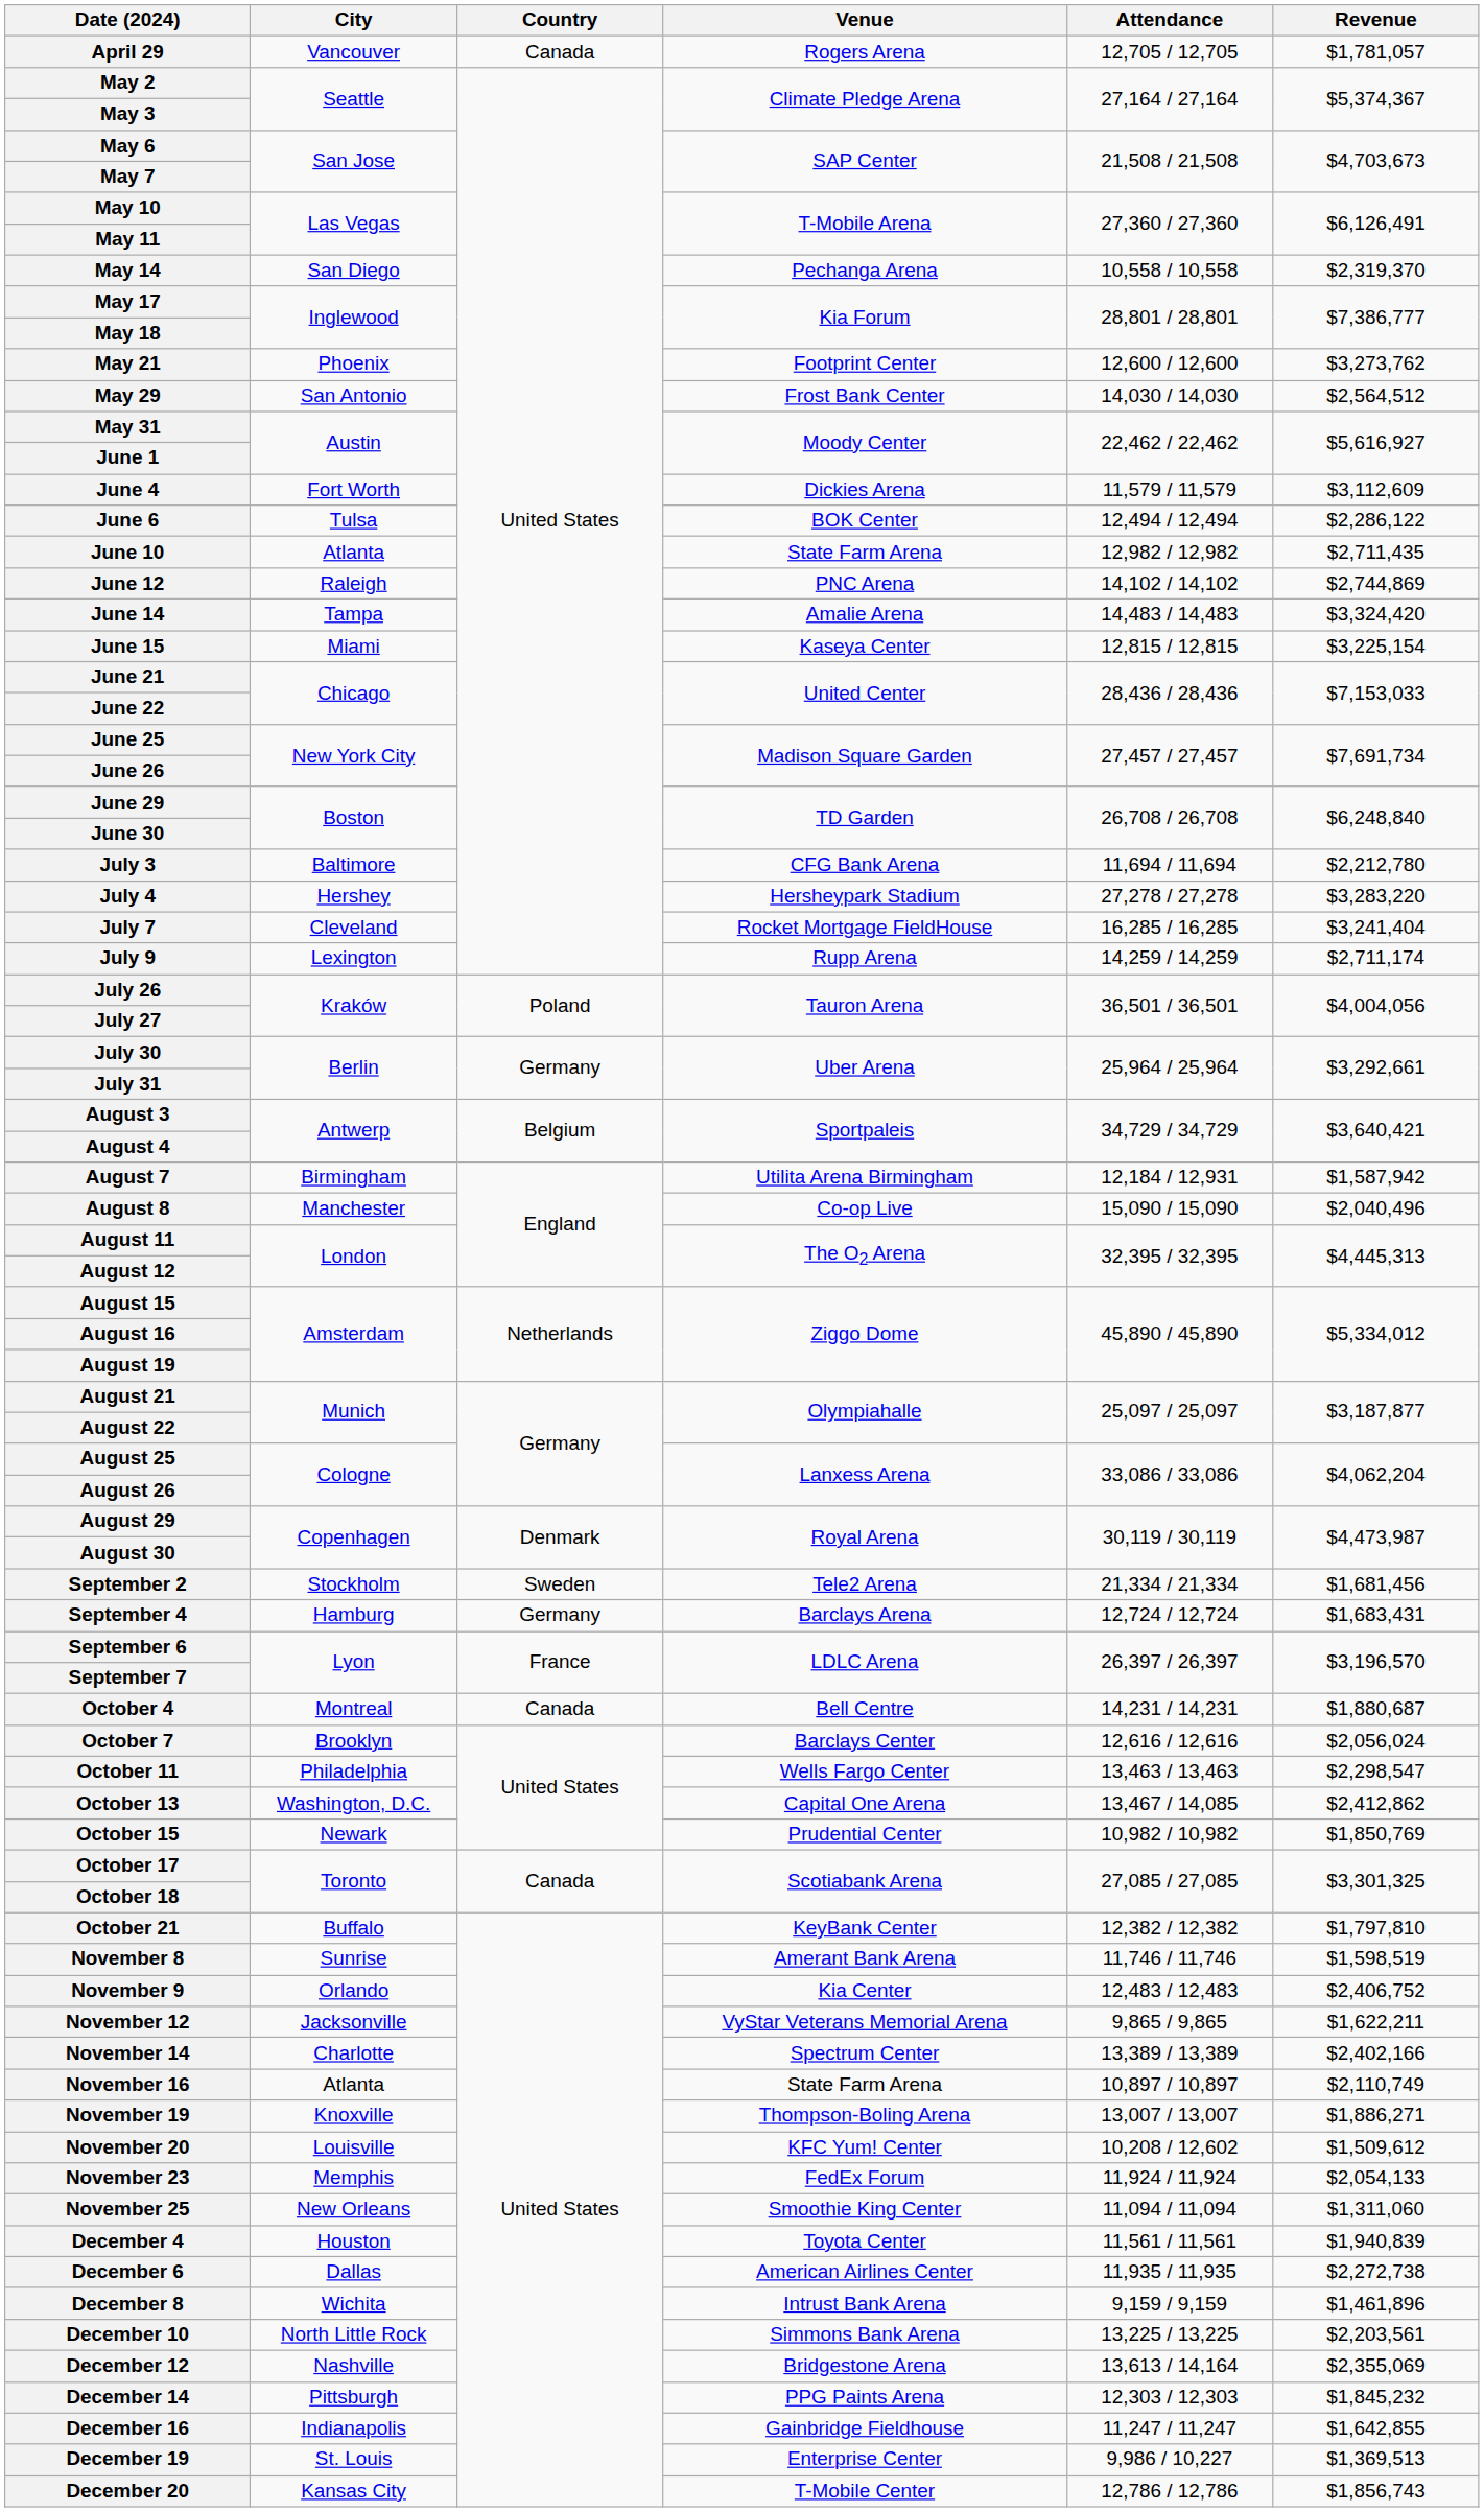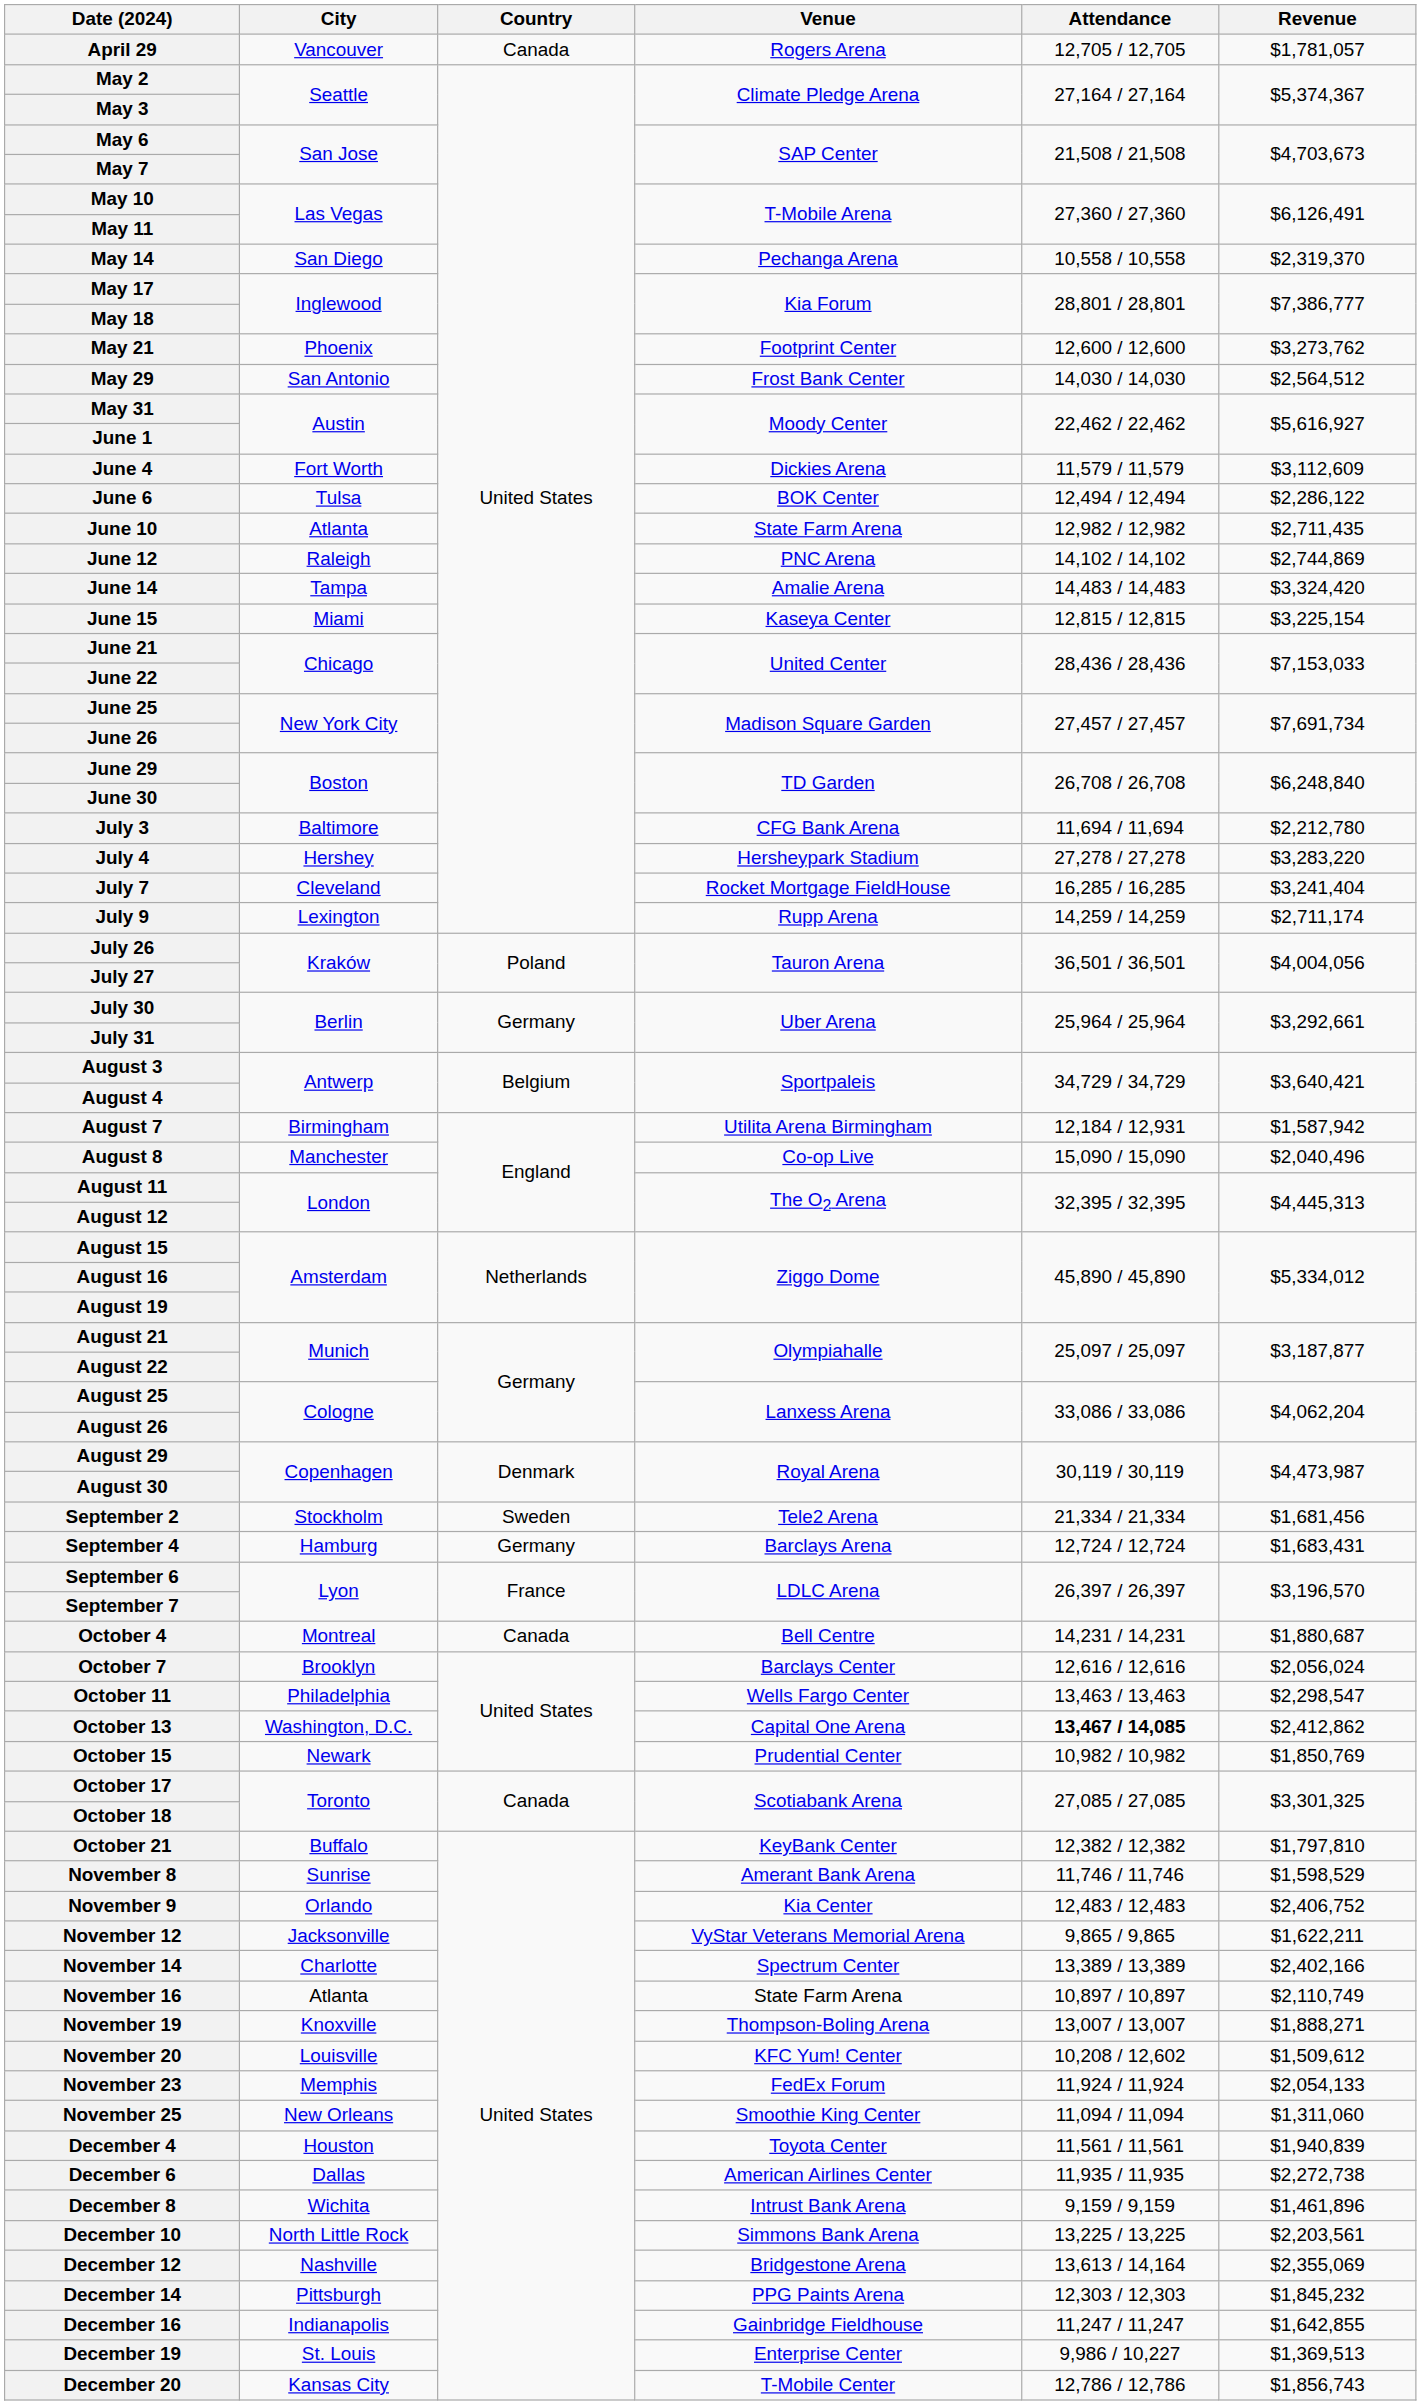October 13 | Attendance: normal -> bold
November 8 | Revenue: $1,598,519 -> $1,598,529
November 19 | Revenue: $1,886,271 -> $1,888,271
